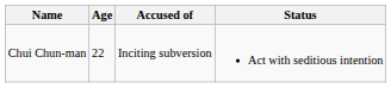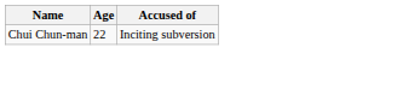- column: Status | Act with seditious intention
